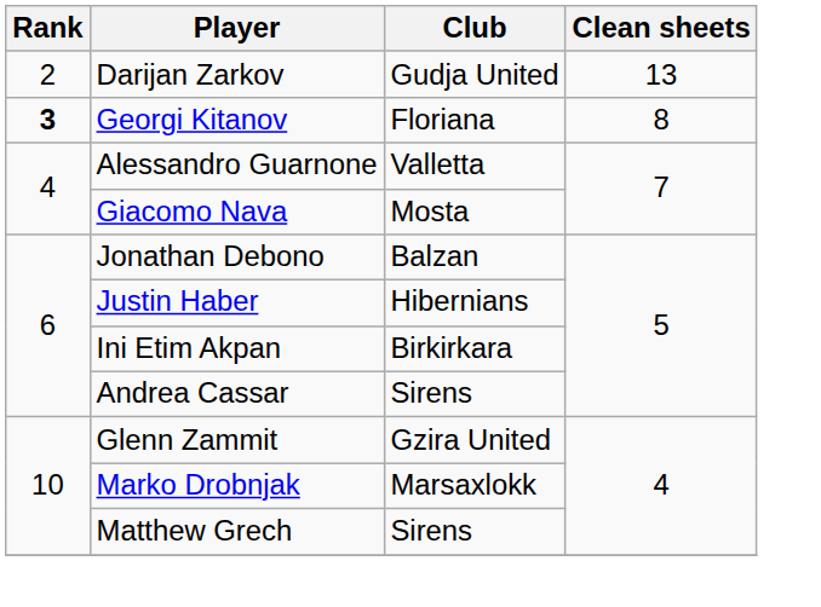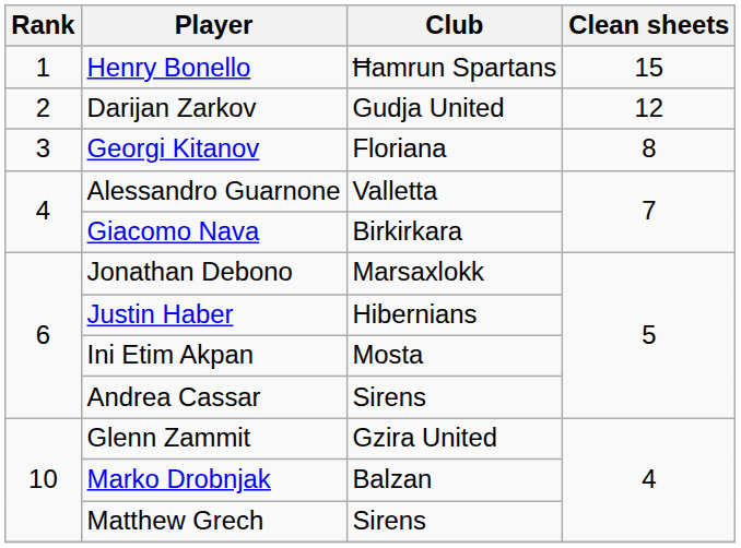+ row: 1 | Henry Bonello | Ħamrun Spartans | 15
Darijan Zarkov | Clean sheets: 13 -> 12
Georgi Kitanov | Rank: bold -> normal
Giacomo Nava | Club: Mosta -> Birkirkara
Jonathan Debono | Club: Balzan -> Marsaxlokk
Ini Etim Akpan | Club: Birkirkara -> Mosta
Marko Drobnjak | Club: Marsaxlokk -> Balzan
